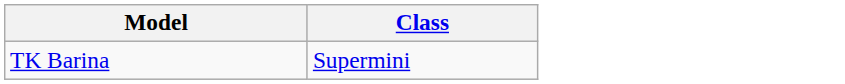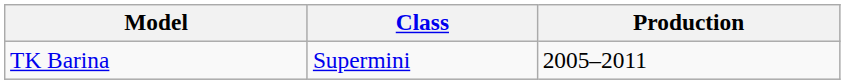+ column: Production | 2005–2011
